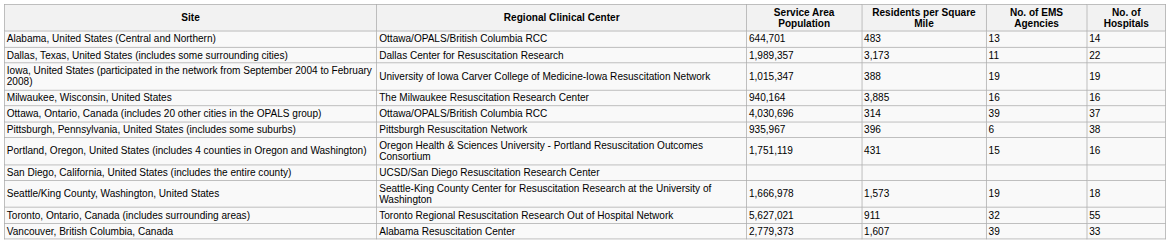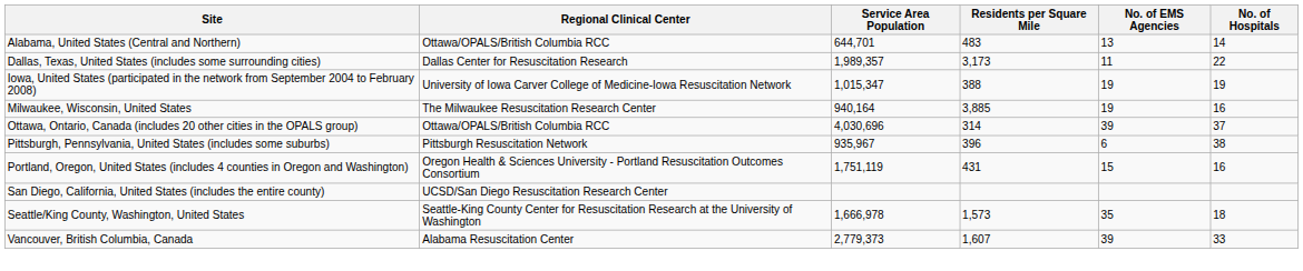Milwaukee, Wisconsin, United States | No. of EMS Agencies: 16 -> 19
Seattle/King County, Washington, United States | No. of EMS Agencies: 19 -> 35
- row: Toronto, Ontario, Canada (includes surrounding areas) | Toronto Regional Resuscitation Research Out of Hospital Network | 5,627,021 | 911 | 32 | 55
